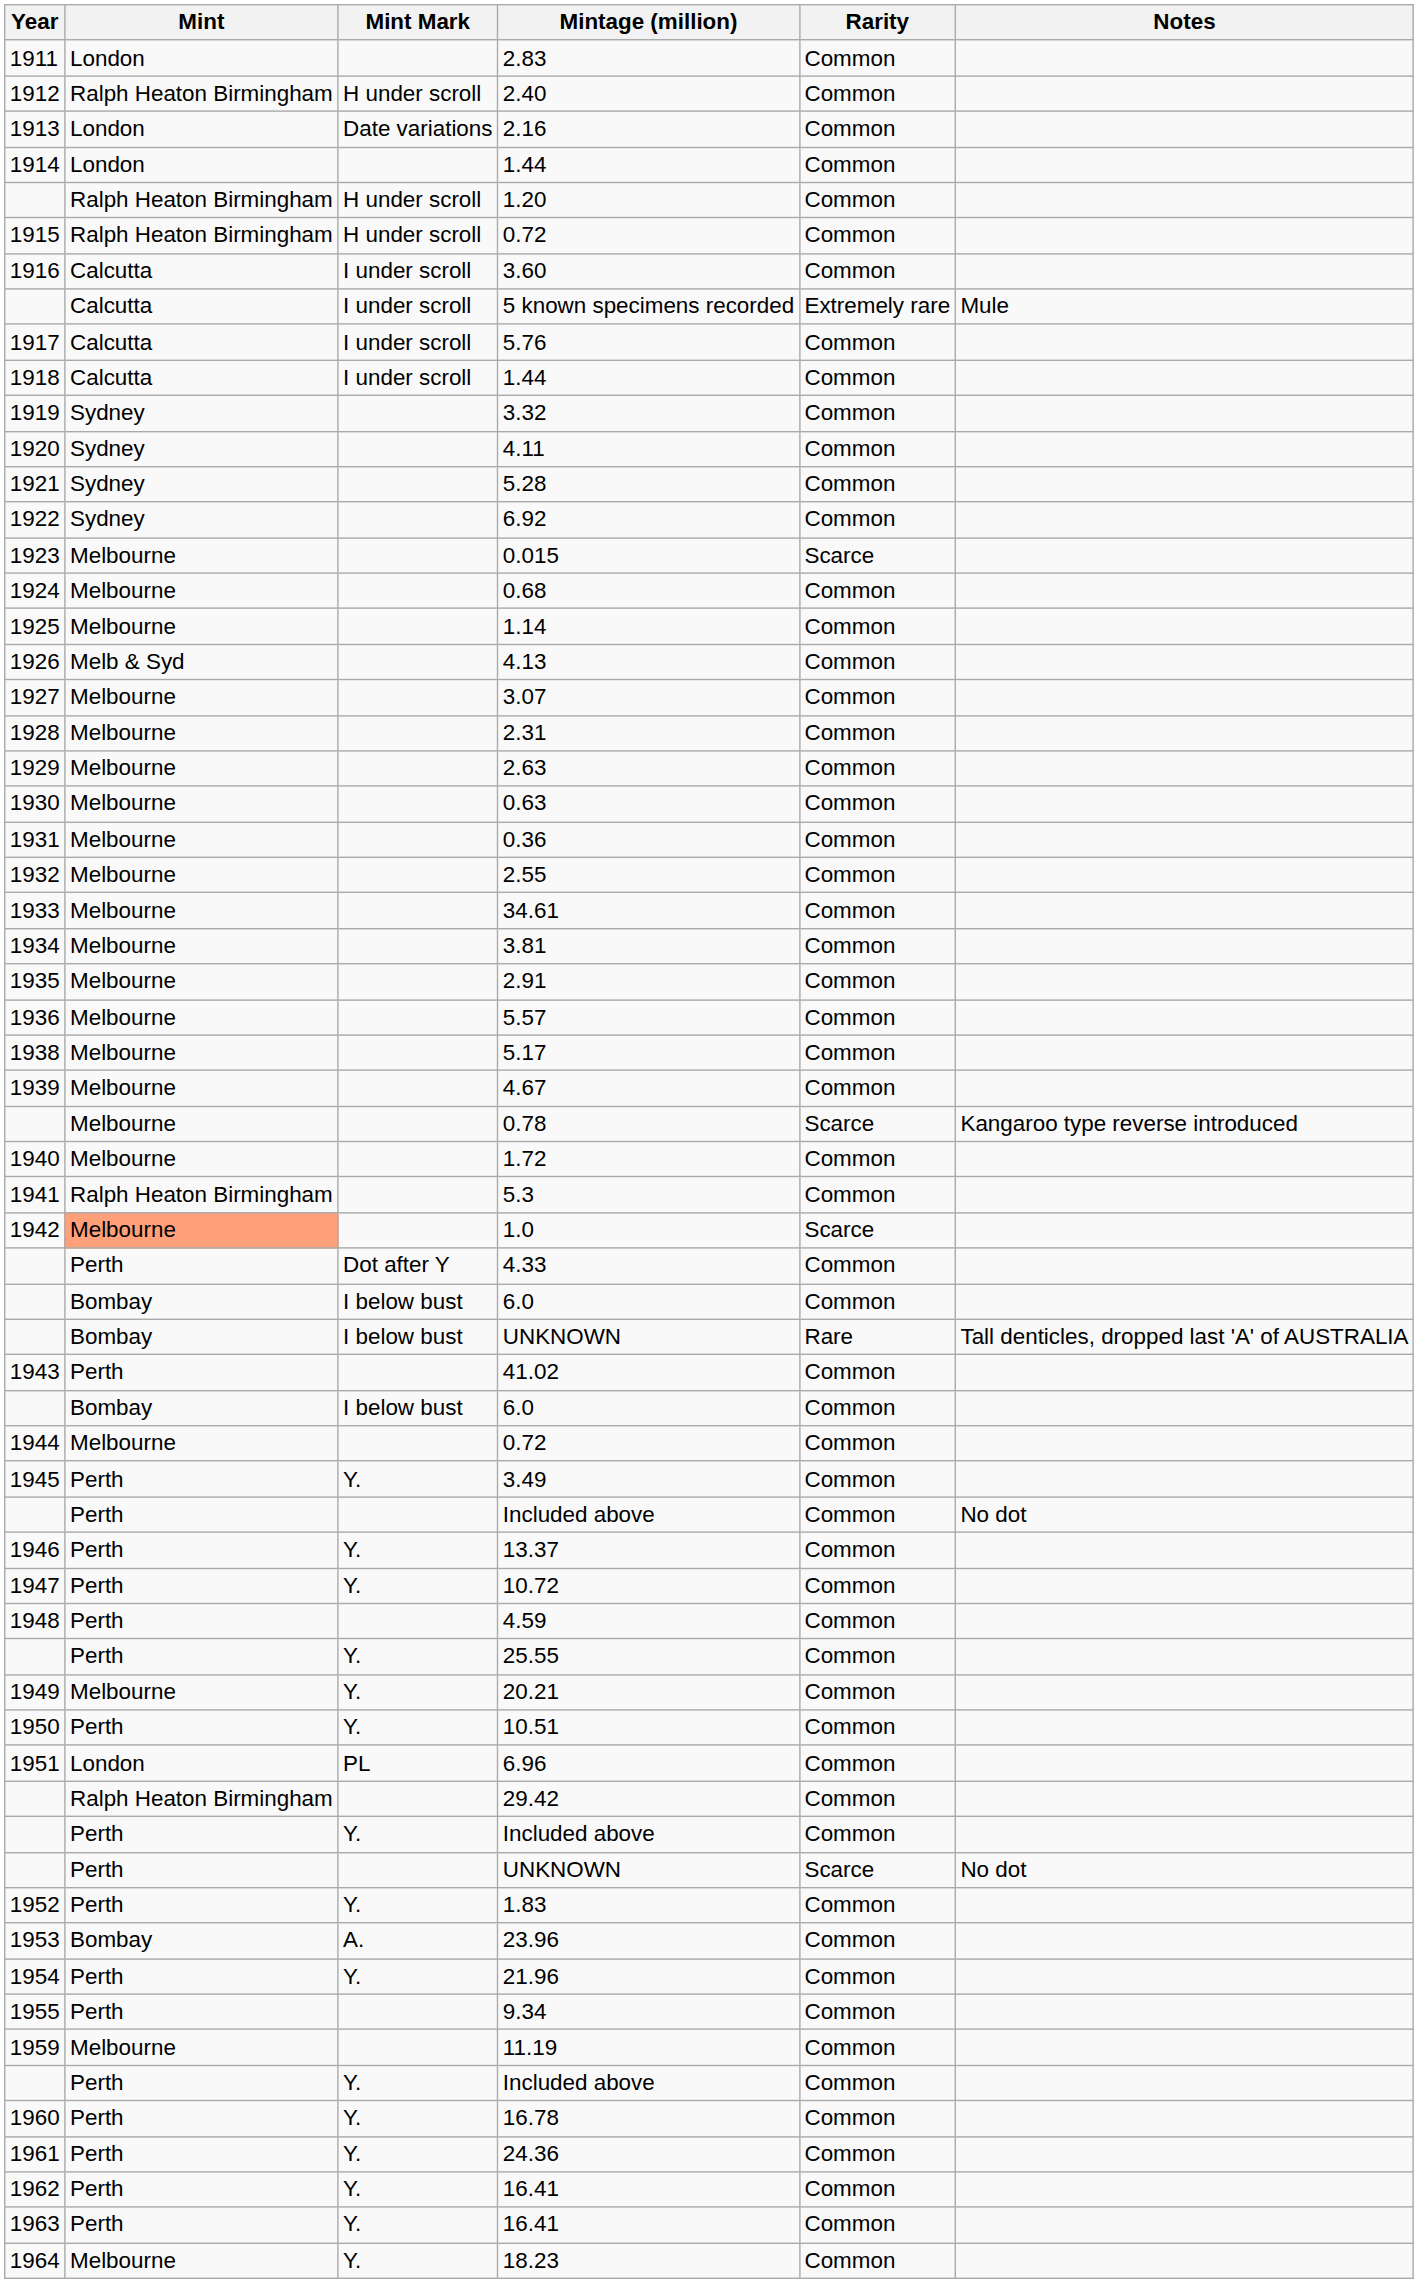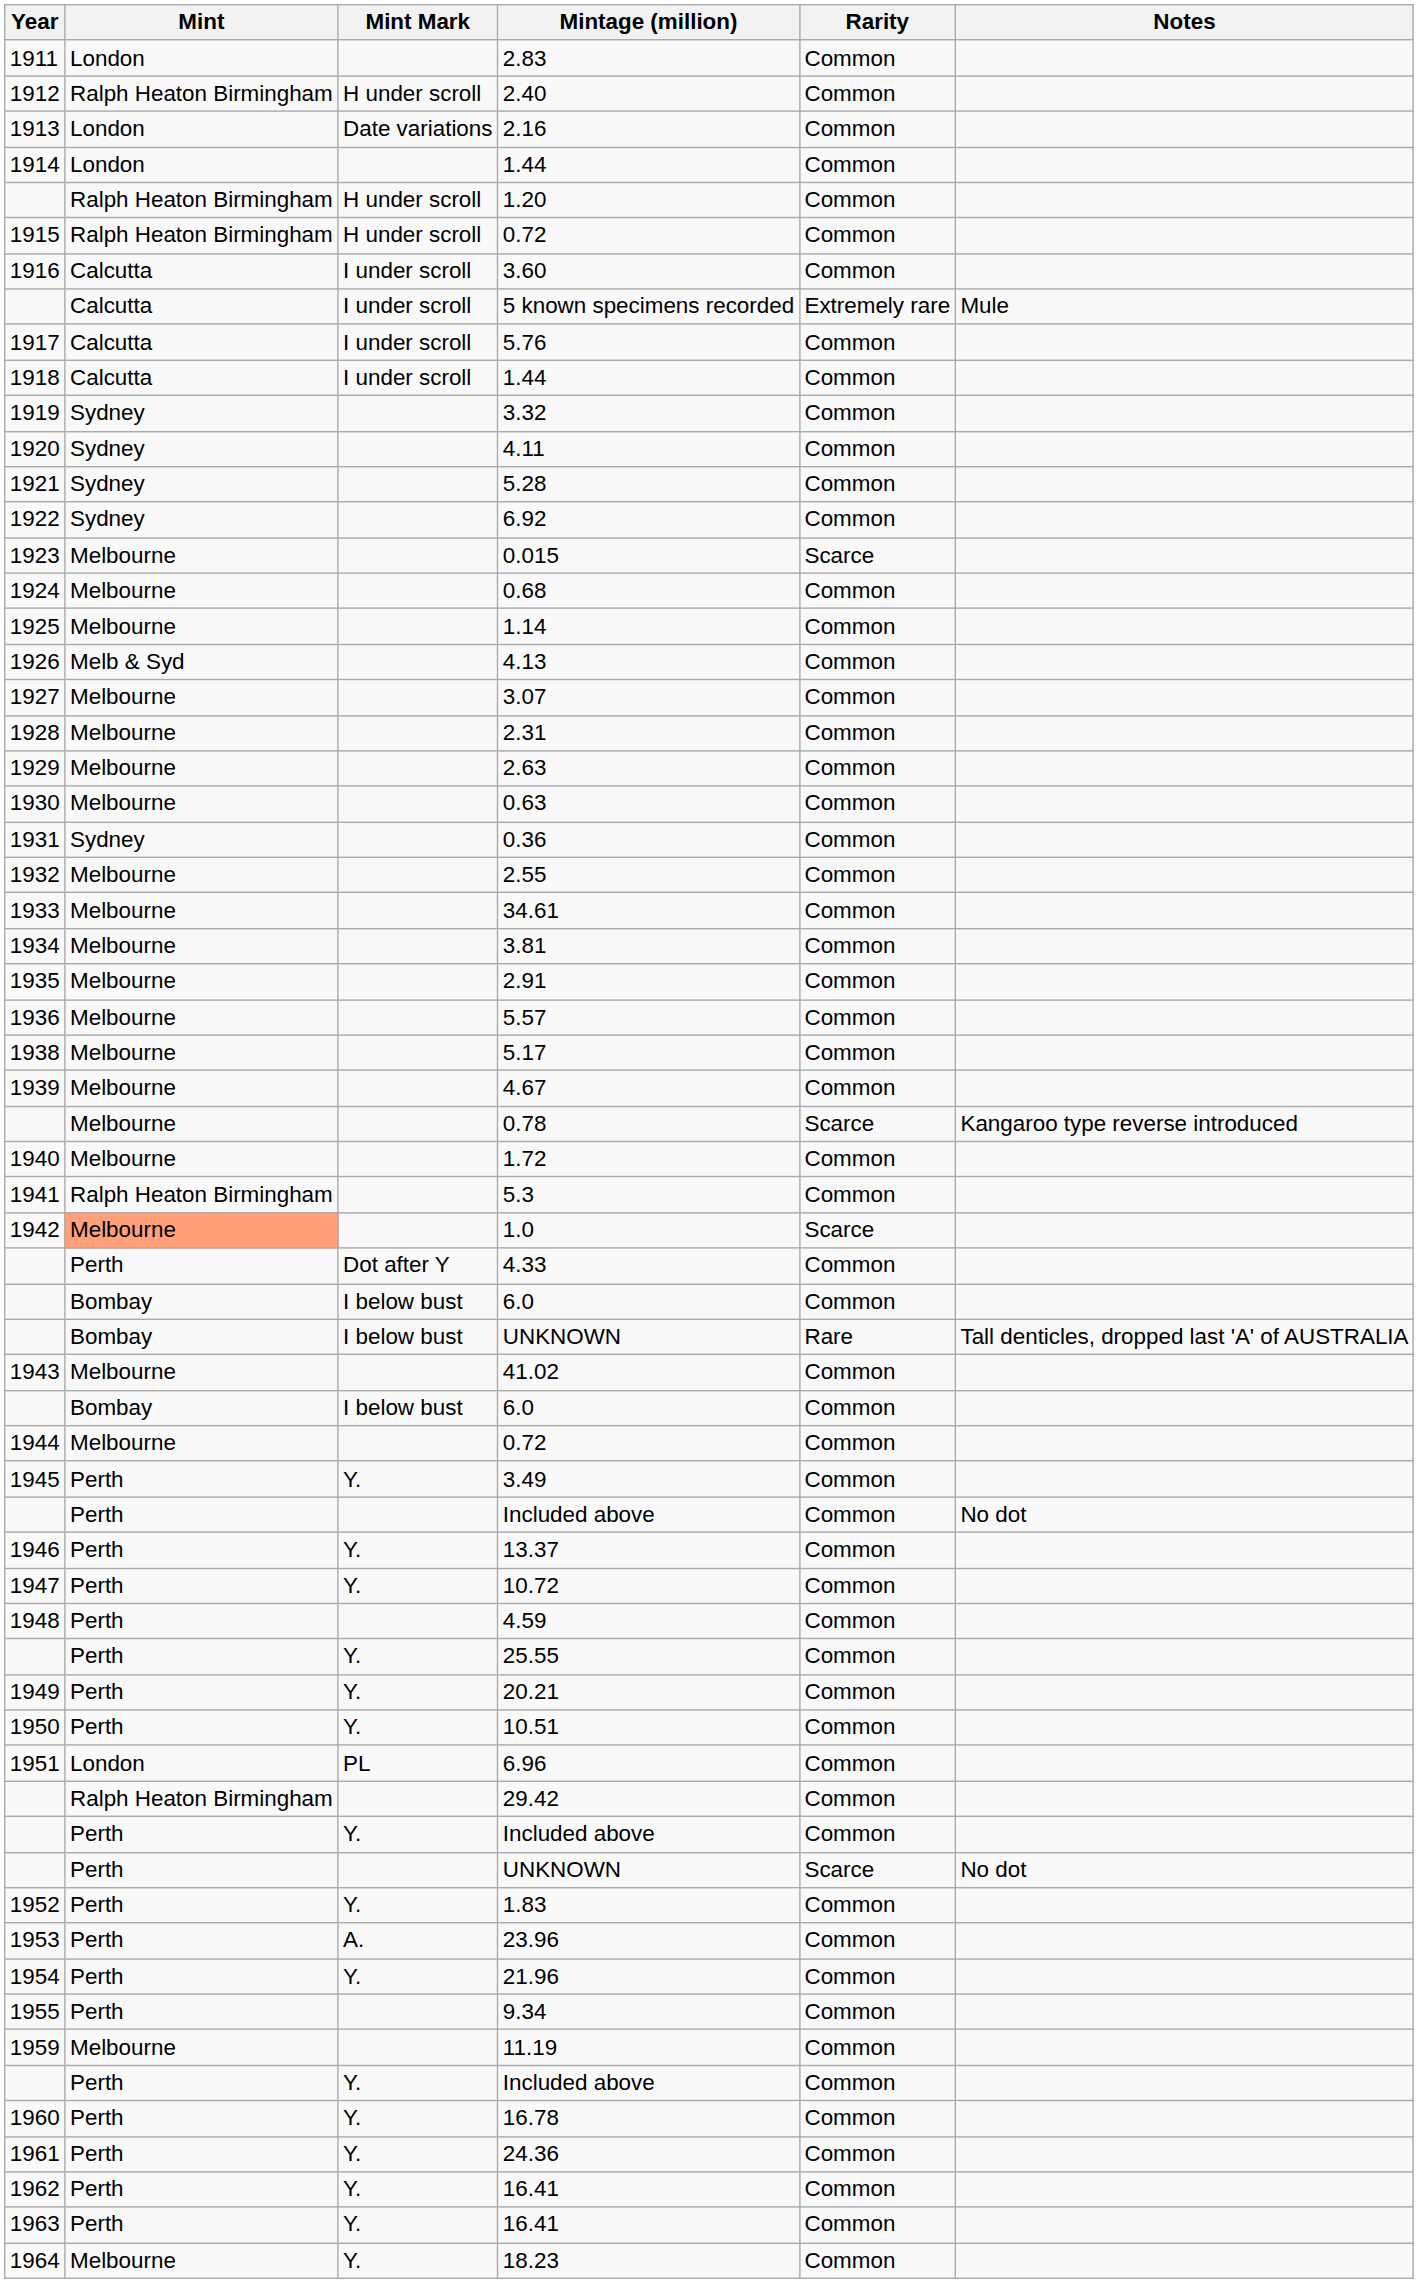0.36 | Mint: Melbourne -> Sydney
41.02 | Mint: Perth -> Melbourne
20.21 | Mint: Melbourne -> Perth
23.96 | Mint: Bombay -> Perth
